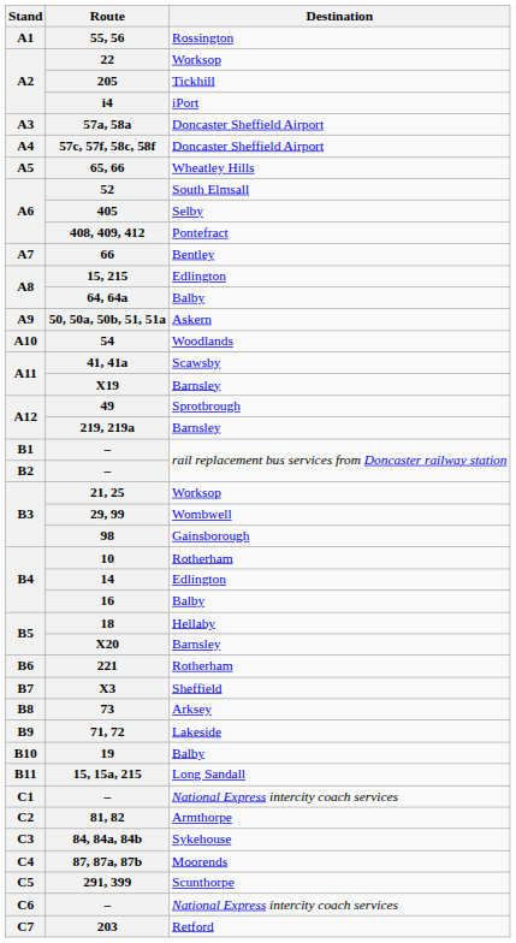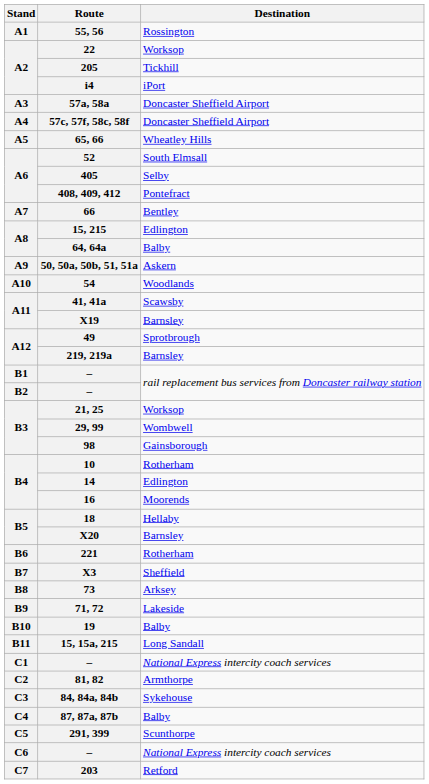16 | Destination: Balby -> Moorends
87, 87a, 87b | Destination: Moorends -> Balby
